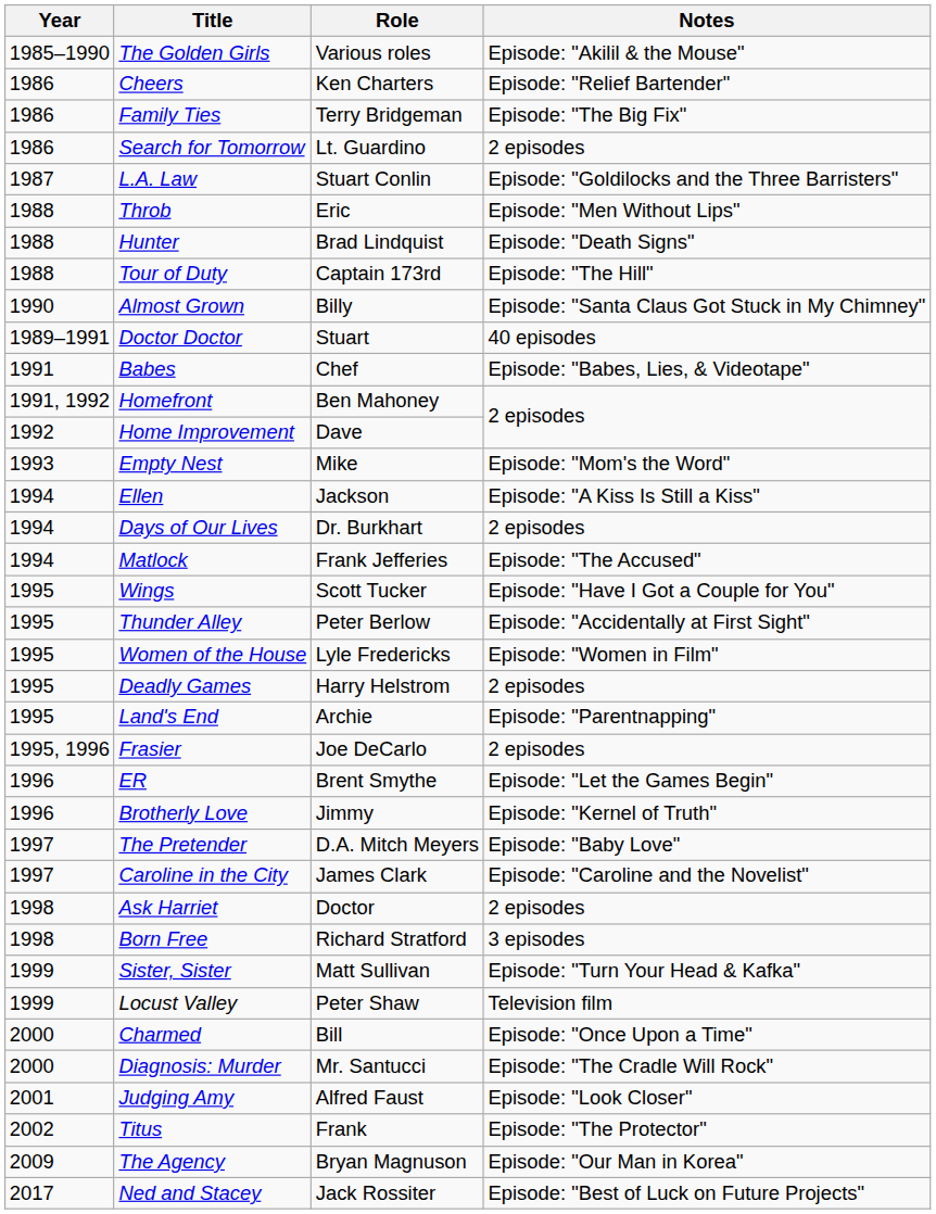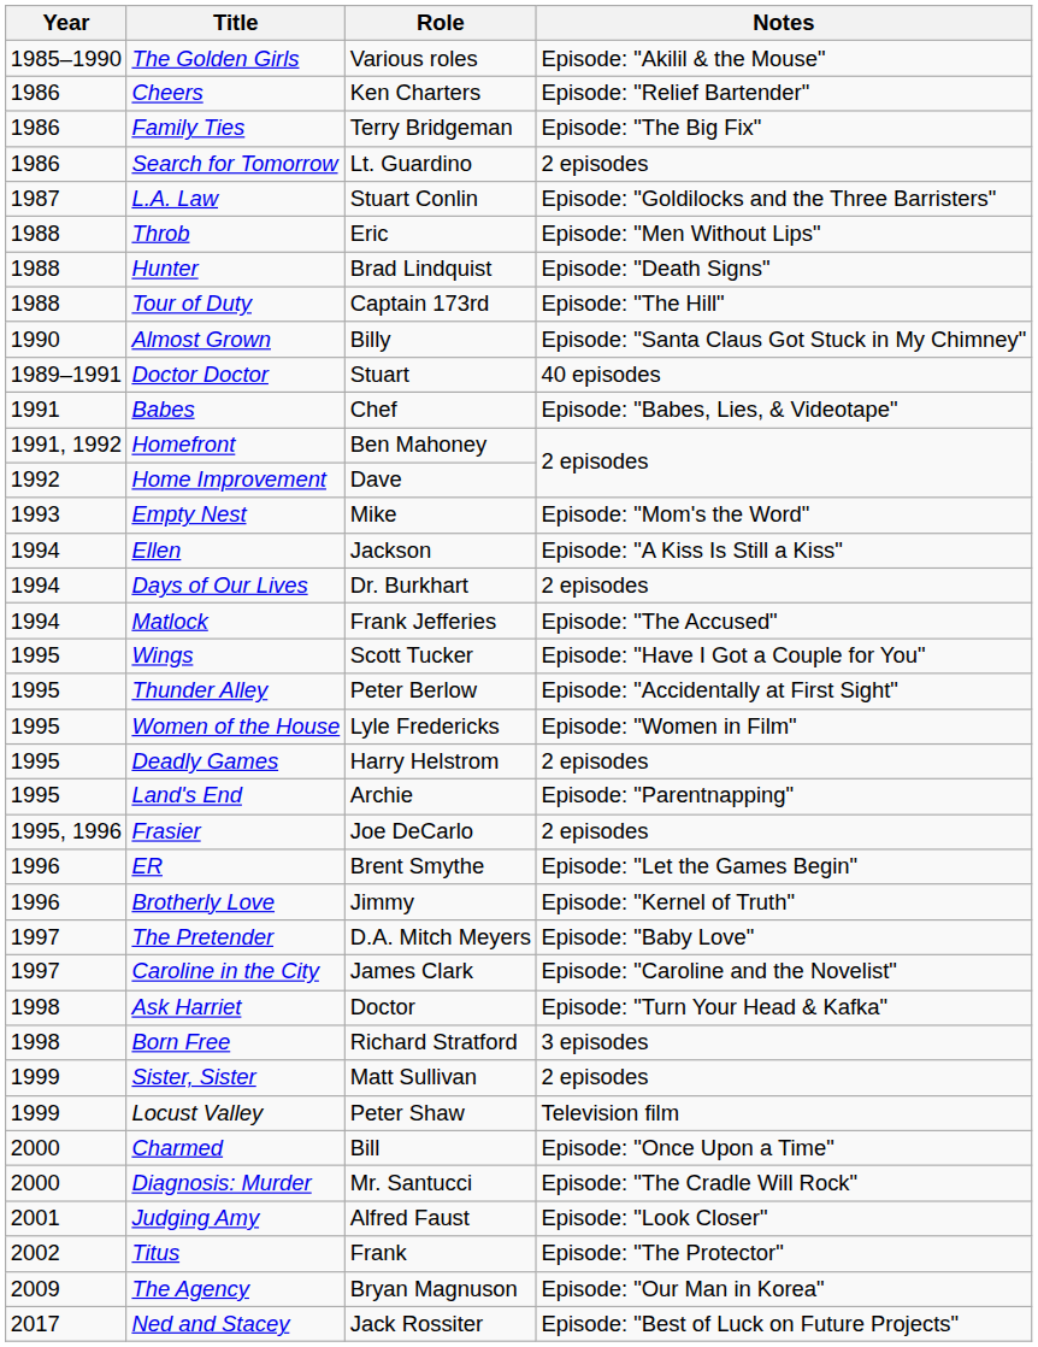Ask Harriet | Notes: 2 episodes -> Episode: "Turn Your Head & Kafka"
Sister, Sister | Notes: Episode: "Turn Your Head & Kafka" -> 2 episodes
